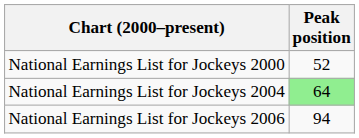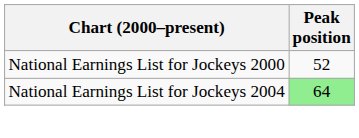- row: National Earnings List for Jockeys 2006 | 94
